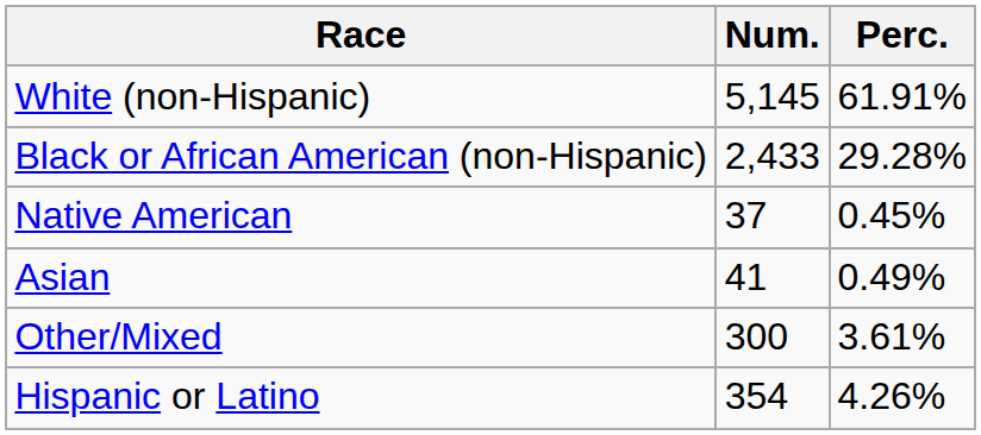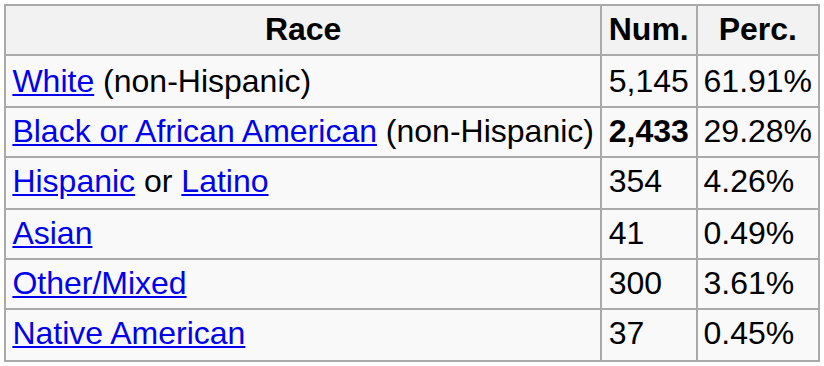Black or African American (non-Hispanic) | Num.: normal -> bold
rows swapped: Native American <-> Hispanic or Latino
